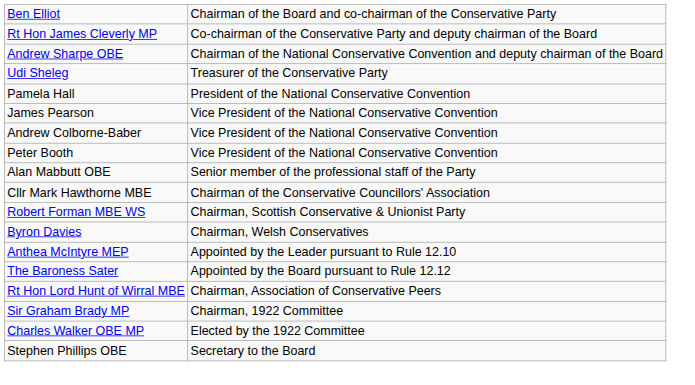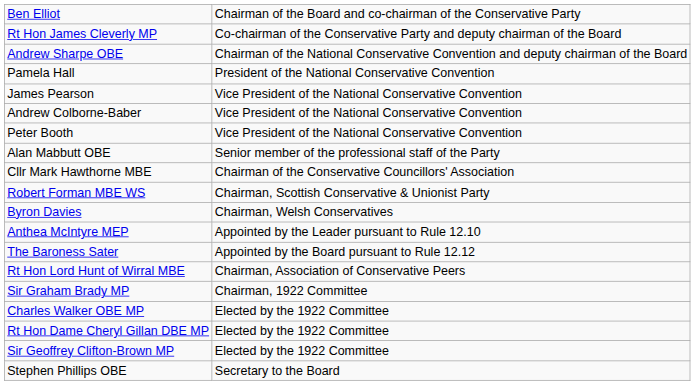- row: Udi Sheleg | Treasurer of the Conservative Party
+ row: Rt Hon Dame Cheryl Gillan DBE MP | Elected by the 1922 Committee
+ row: Sir Geoffrey Clifton-Brown MP | Elected by the 1922 Committee
